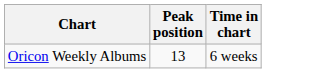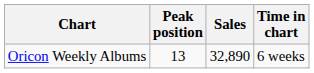+ column: Sales | 32,890
